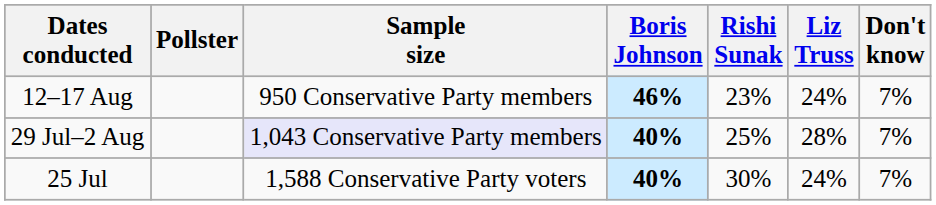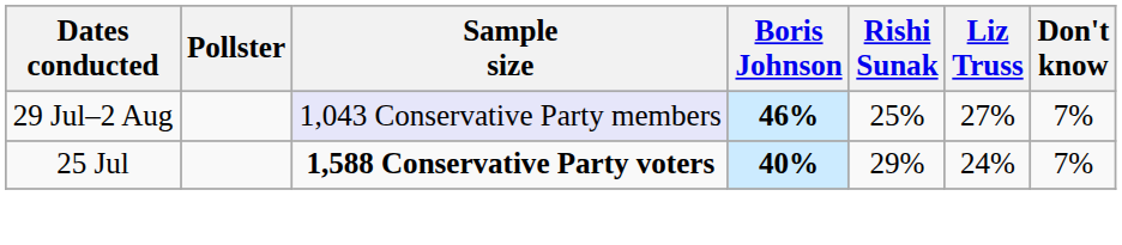- row: 12–17 Aug | 950 Conservative Party members | 46% | 23% | 24% | 7%
29 Jul–2 Aug | Boris Johnson: 40% -> 46%
29 Jul–2 Aug | Liz Truss: 28% -> 27%
25 Jul | Sample size: normal -> bold
25 Jul | Rishi Sunak: 30% -> 29%
